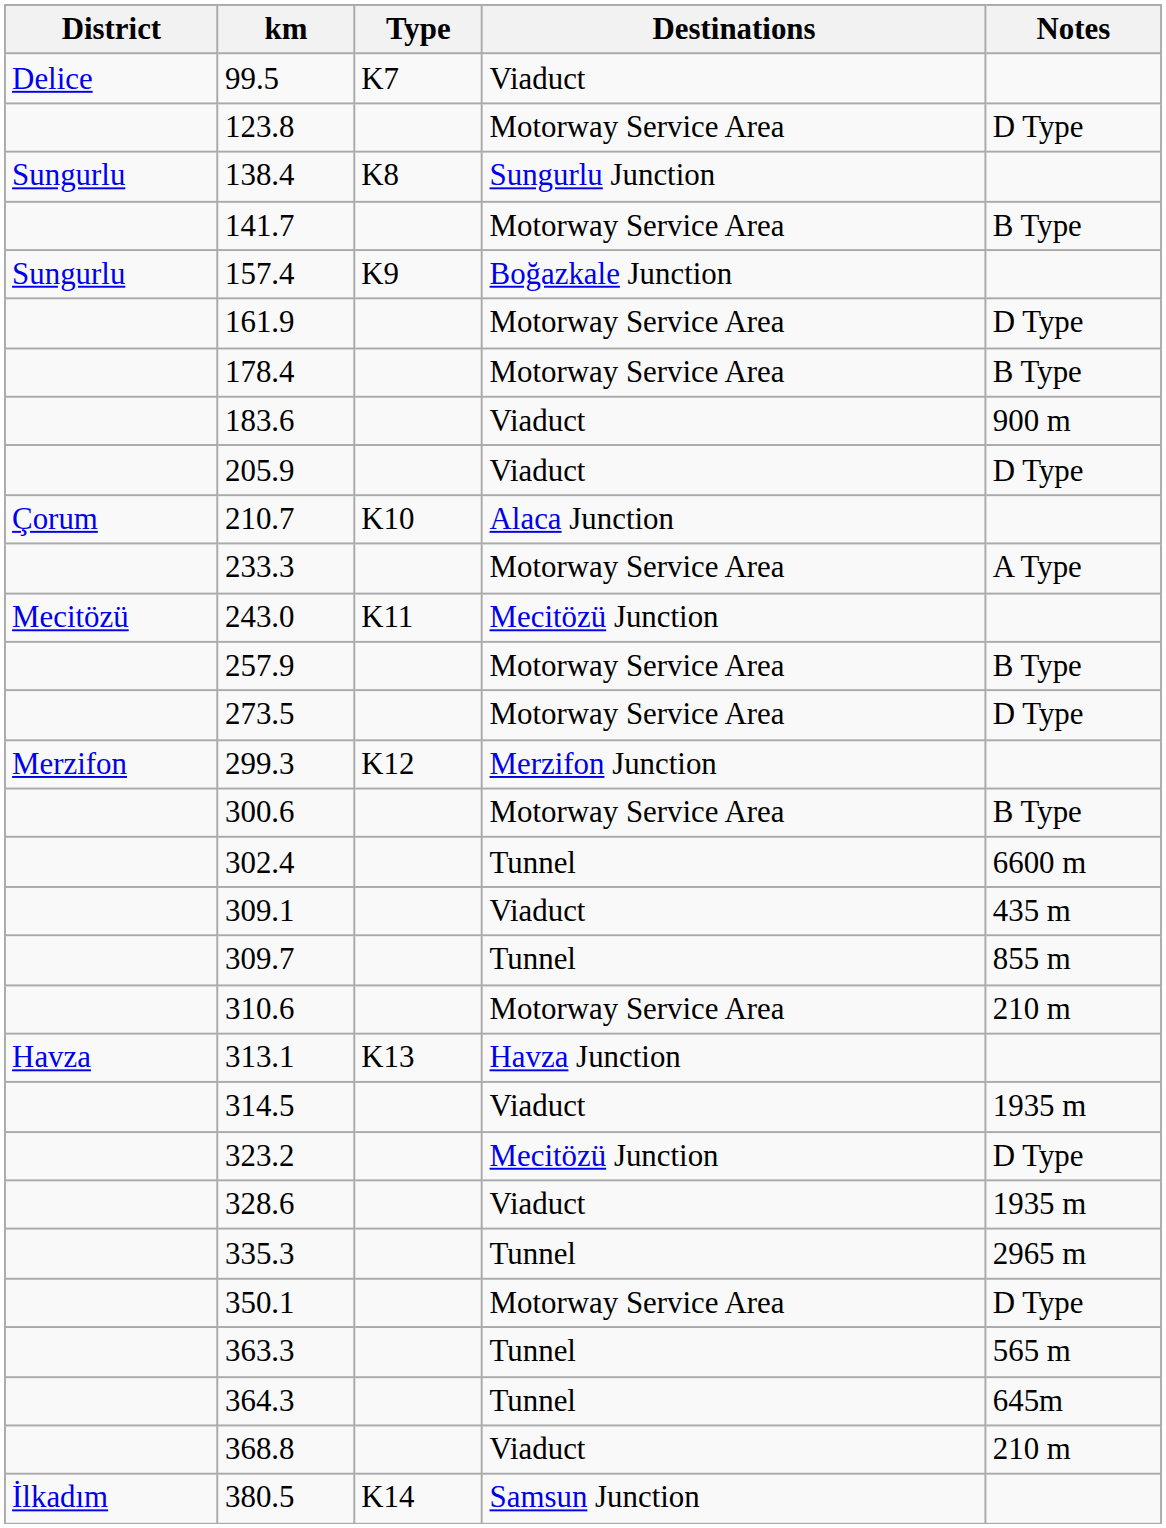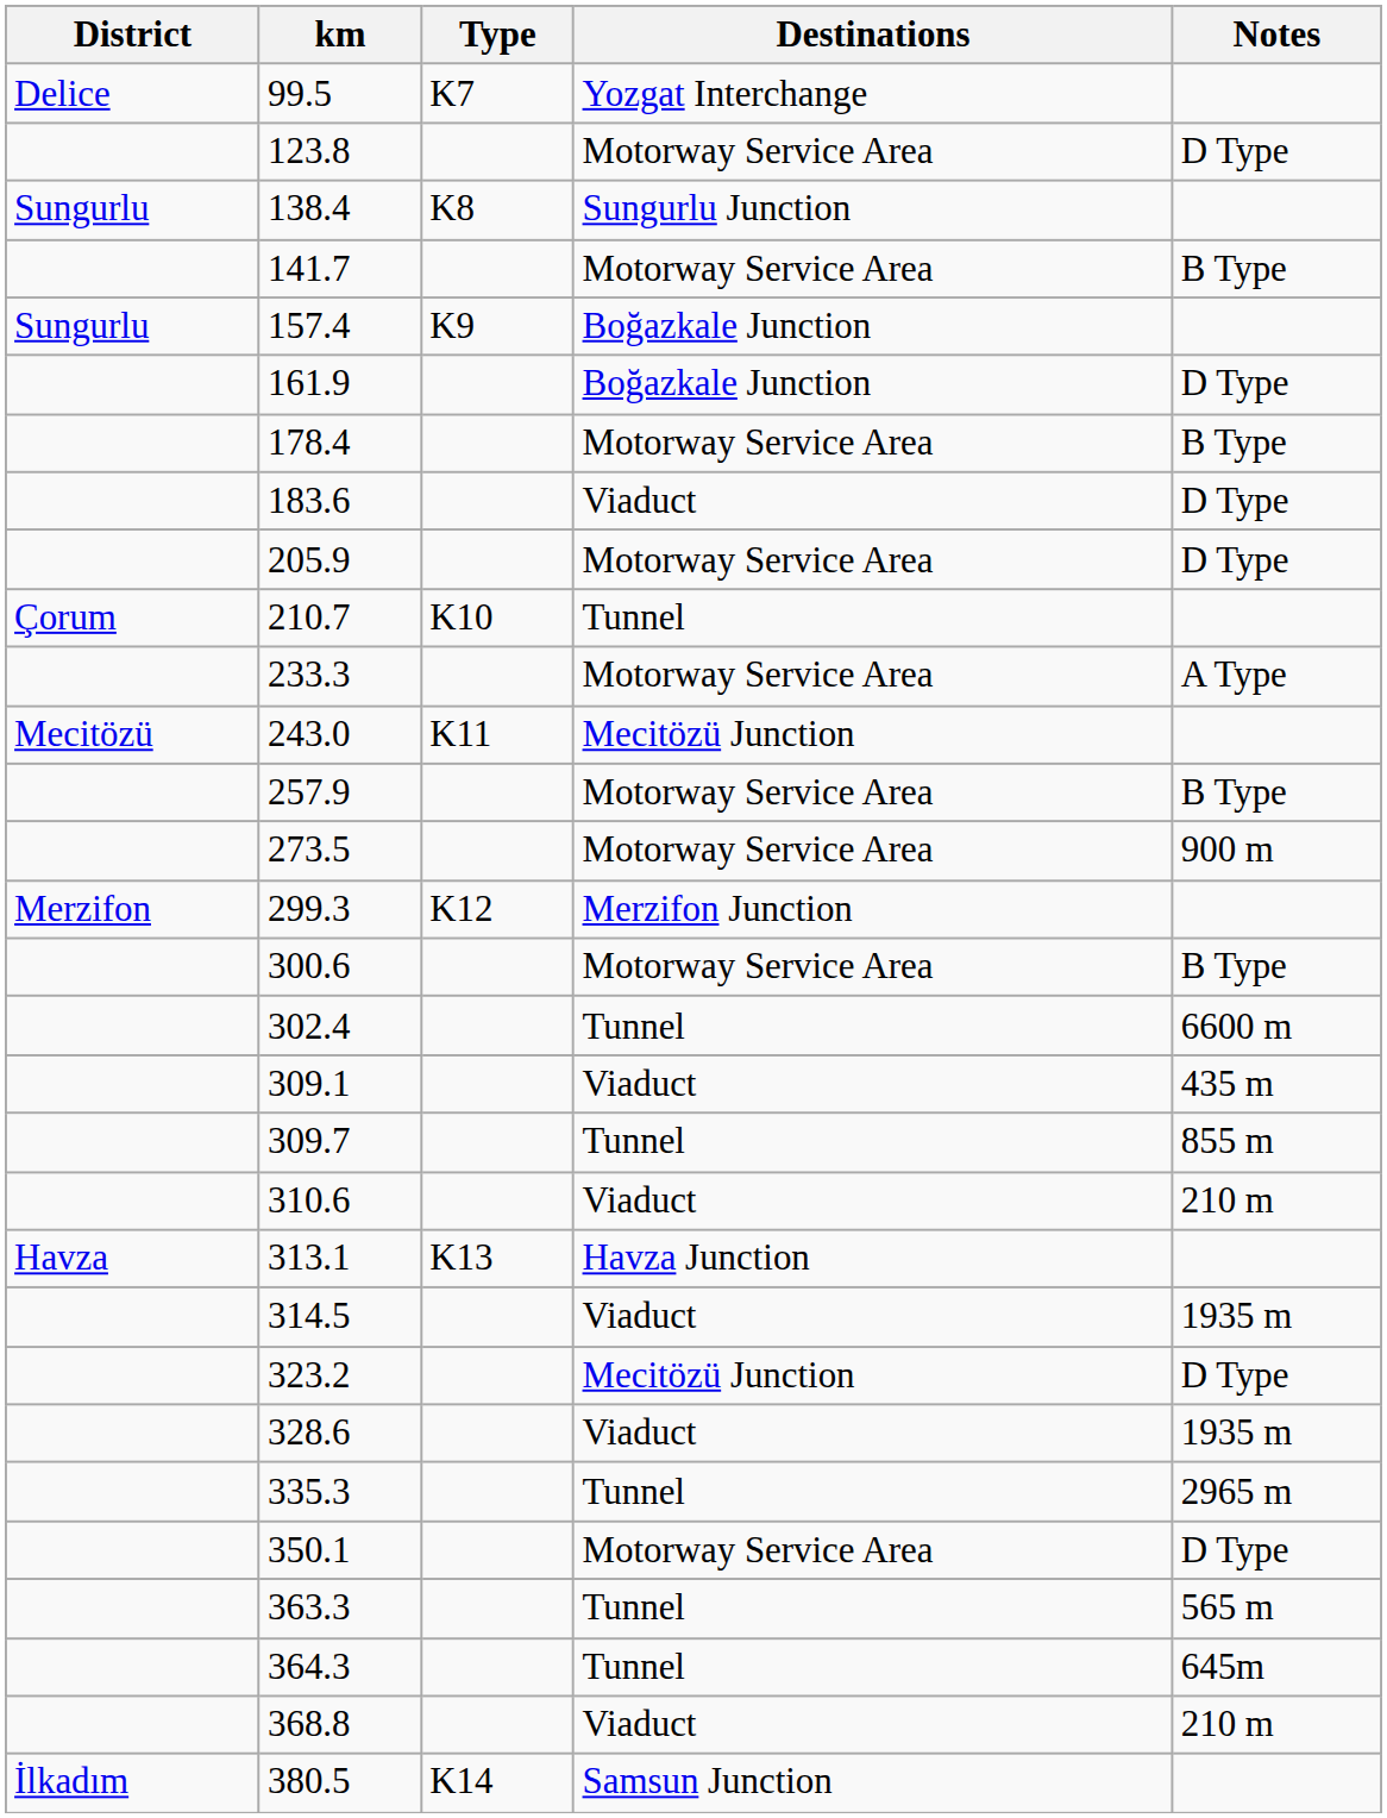99.5 | Destinations: Viaduct -> Yozgat Interchange
161.9 | Destinations: Motorway Service Area -> Boğazkale Junction
183.6 | Notes: 900 m -> D Type
205.9 | Destinations: Viaduct -> Motorway Service Area
210.7 | Destinations: Alaca Junction -> Tunnel
273.5 | Notes: D Type -> 900 m
310.6 | Destinations: Motorway Service Area -> Viaduct
